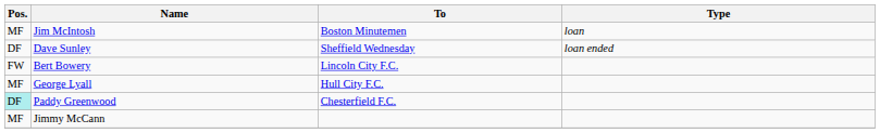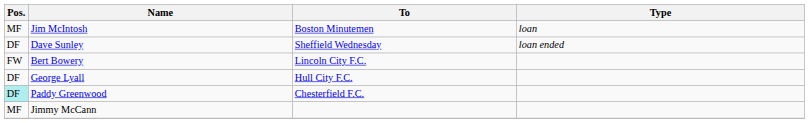George Lyall | Pos.: MF -> DF
